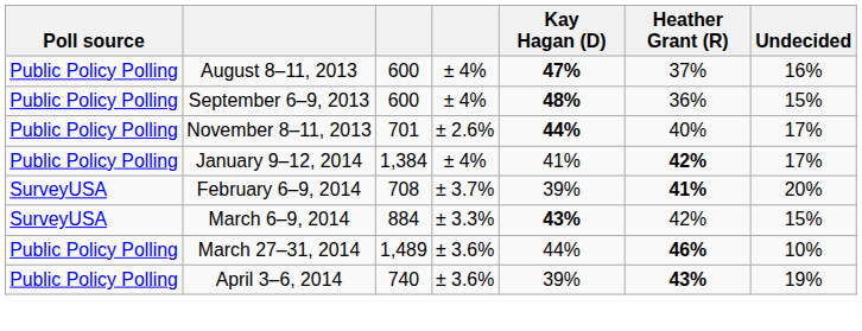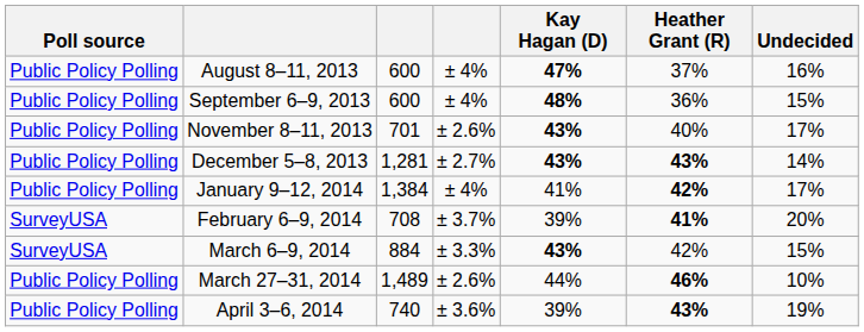November 8–11, 2013 | Kay Hagan (D): 44% -> 43%
+ row: Public Policy Polling | December 5–8, 2013 | 1,281 | ± 2.7% | 43% | 43% | 14%
March 27–31, 2014 | column 4: ± 3.6% -> ± 2.6%
